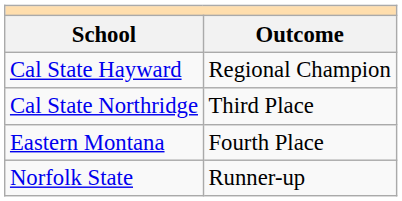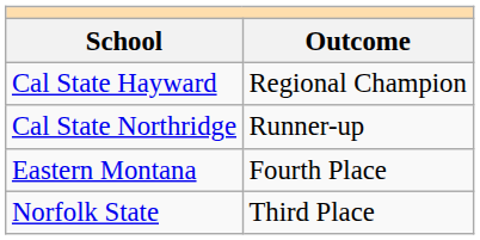Cal State Northridge | Outcome: Third Place -> Runner-up
Norfolk State | Outcome: Runner-up -> Third Place
